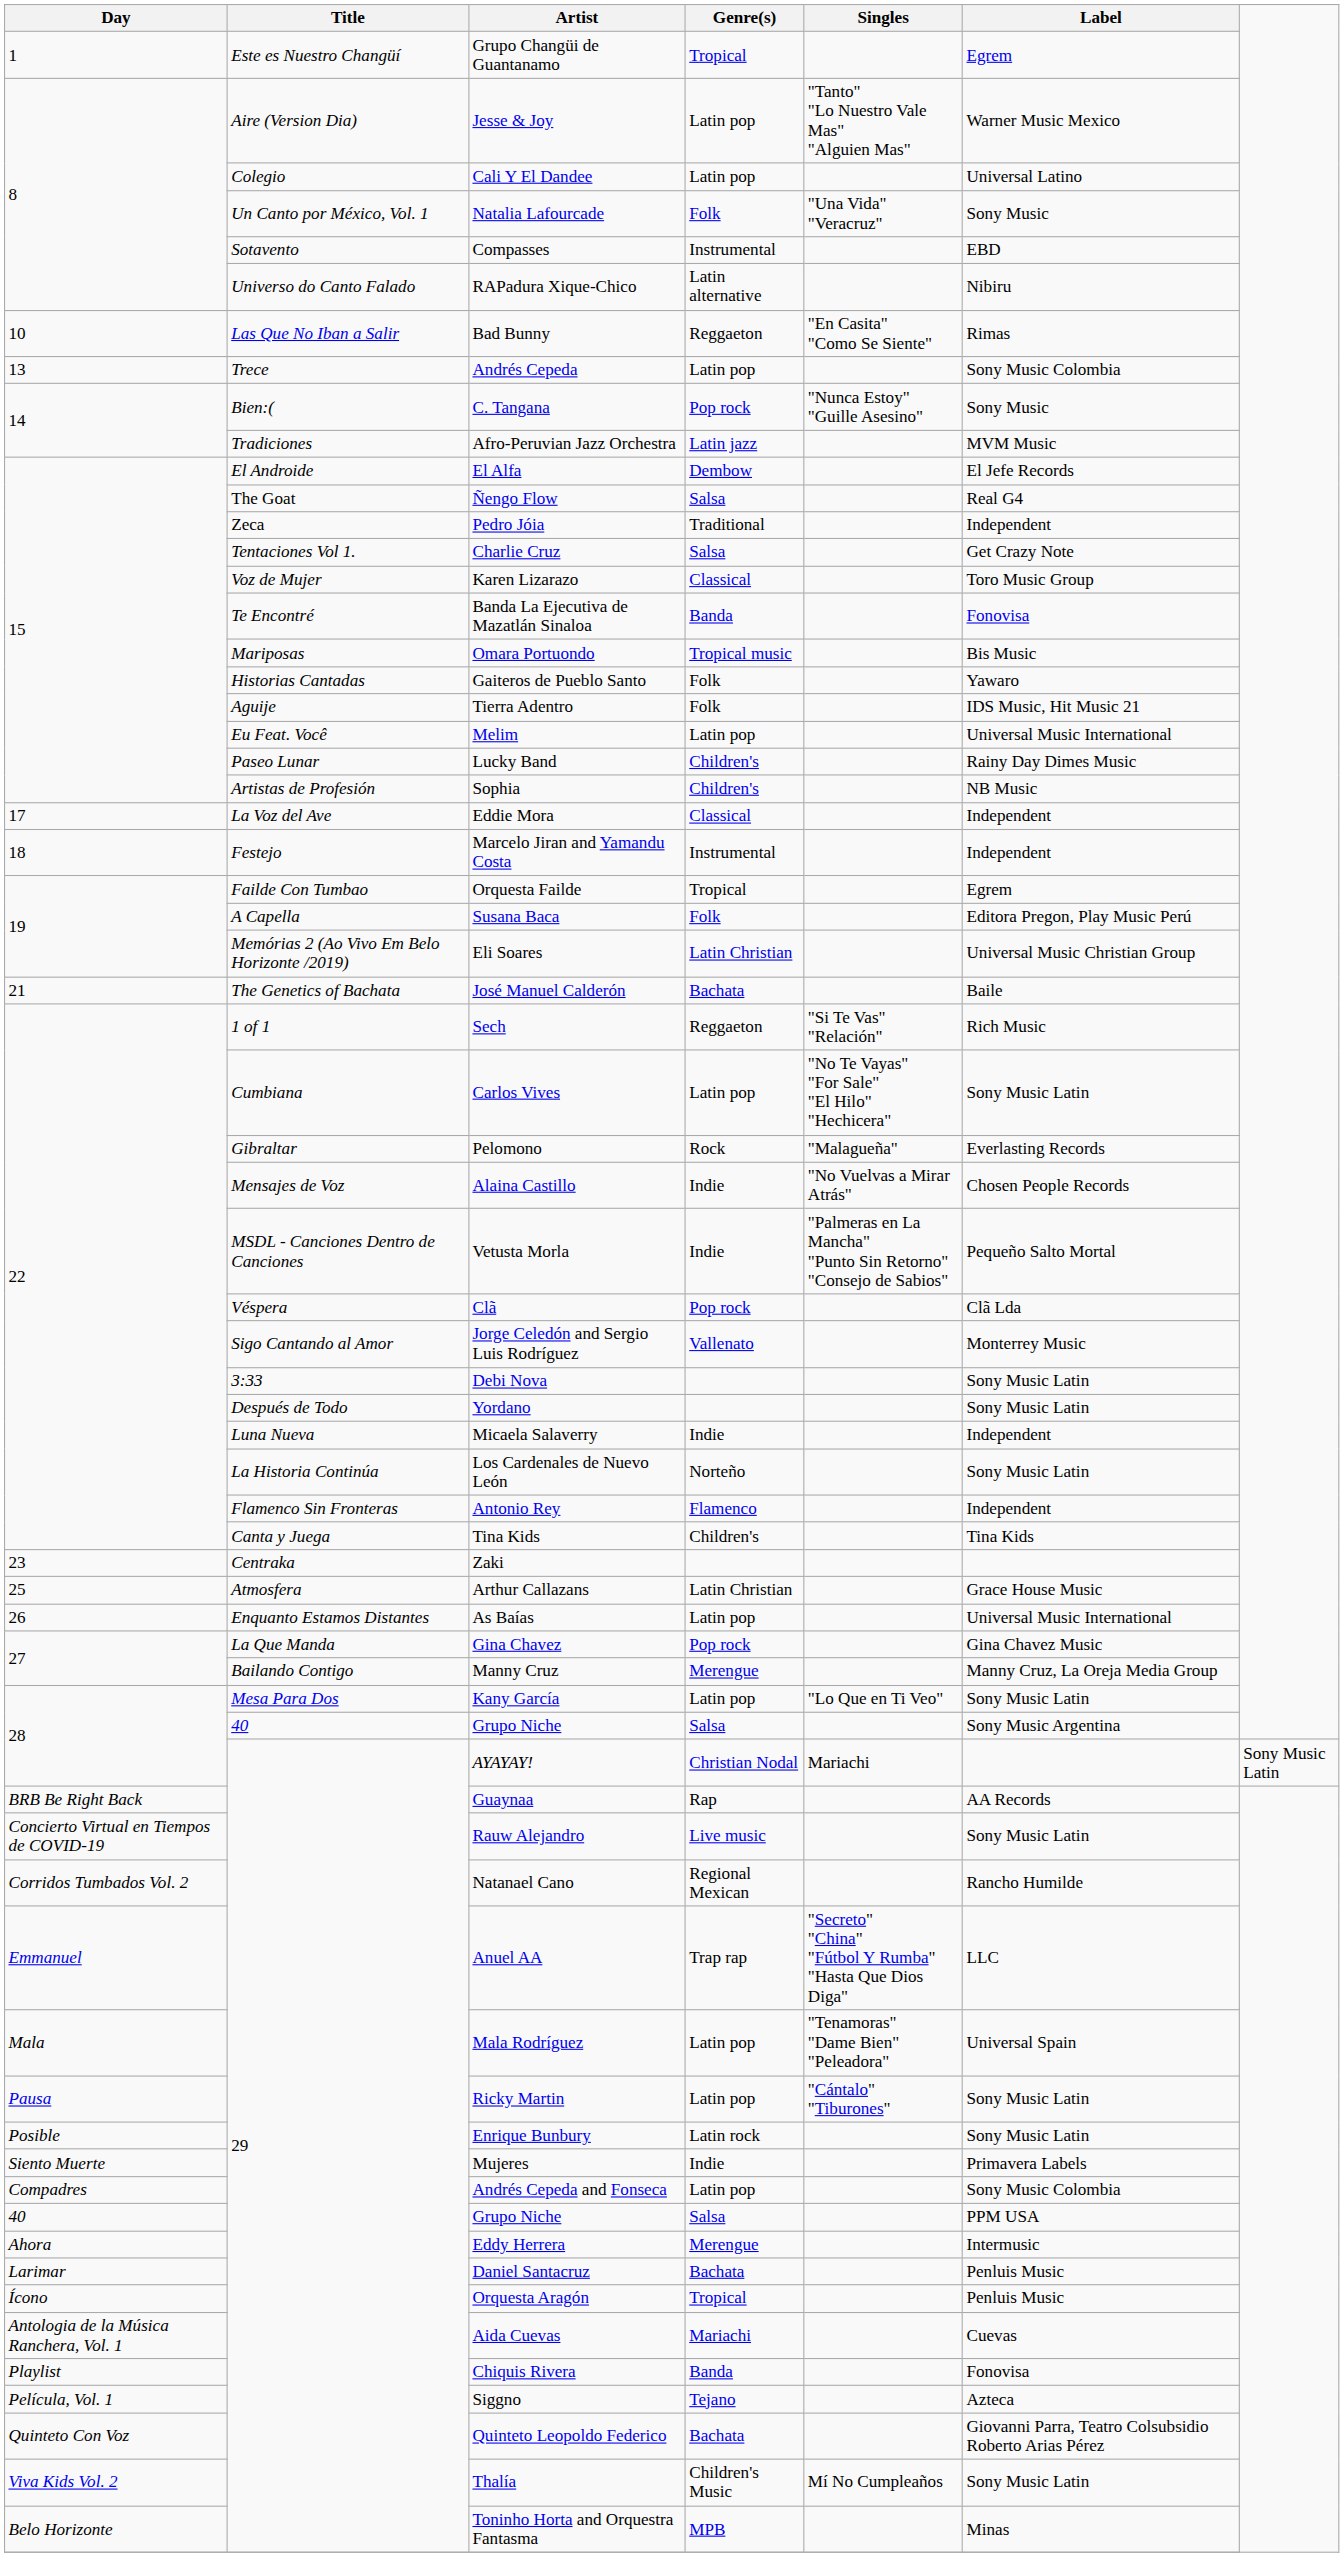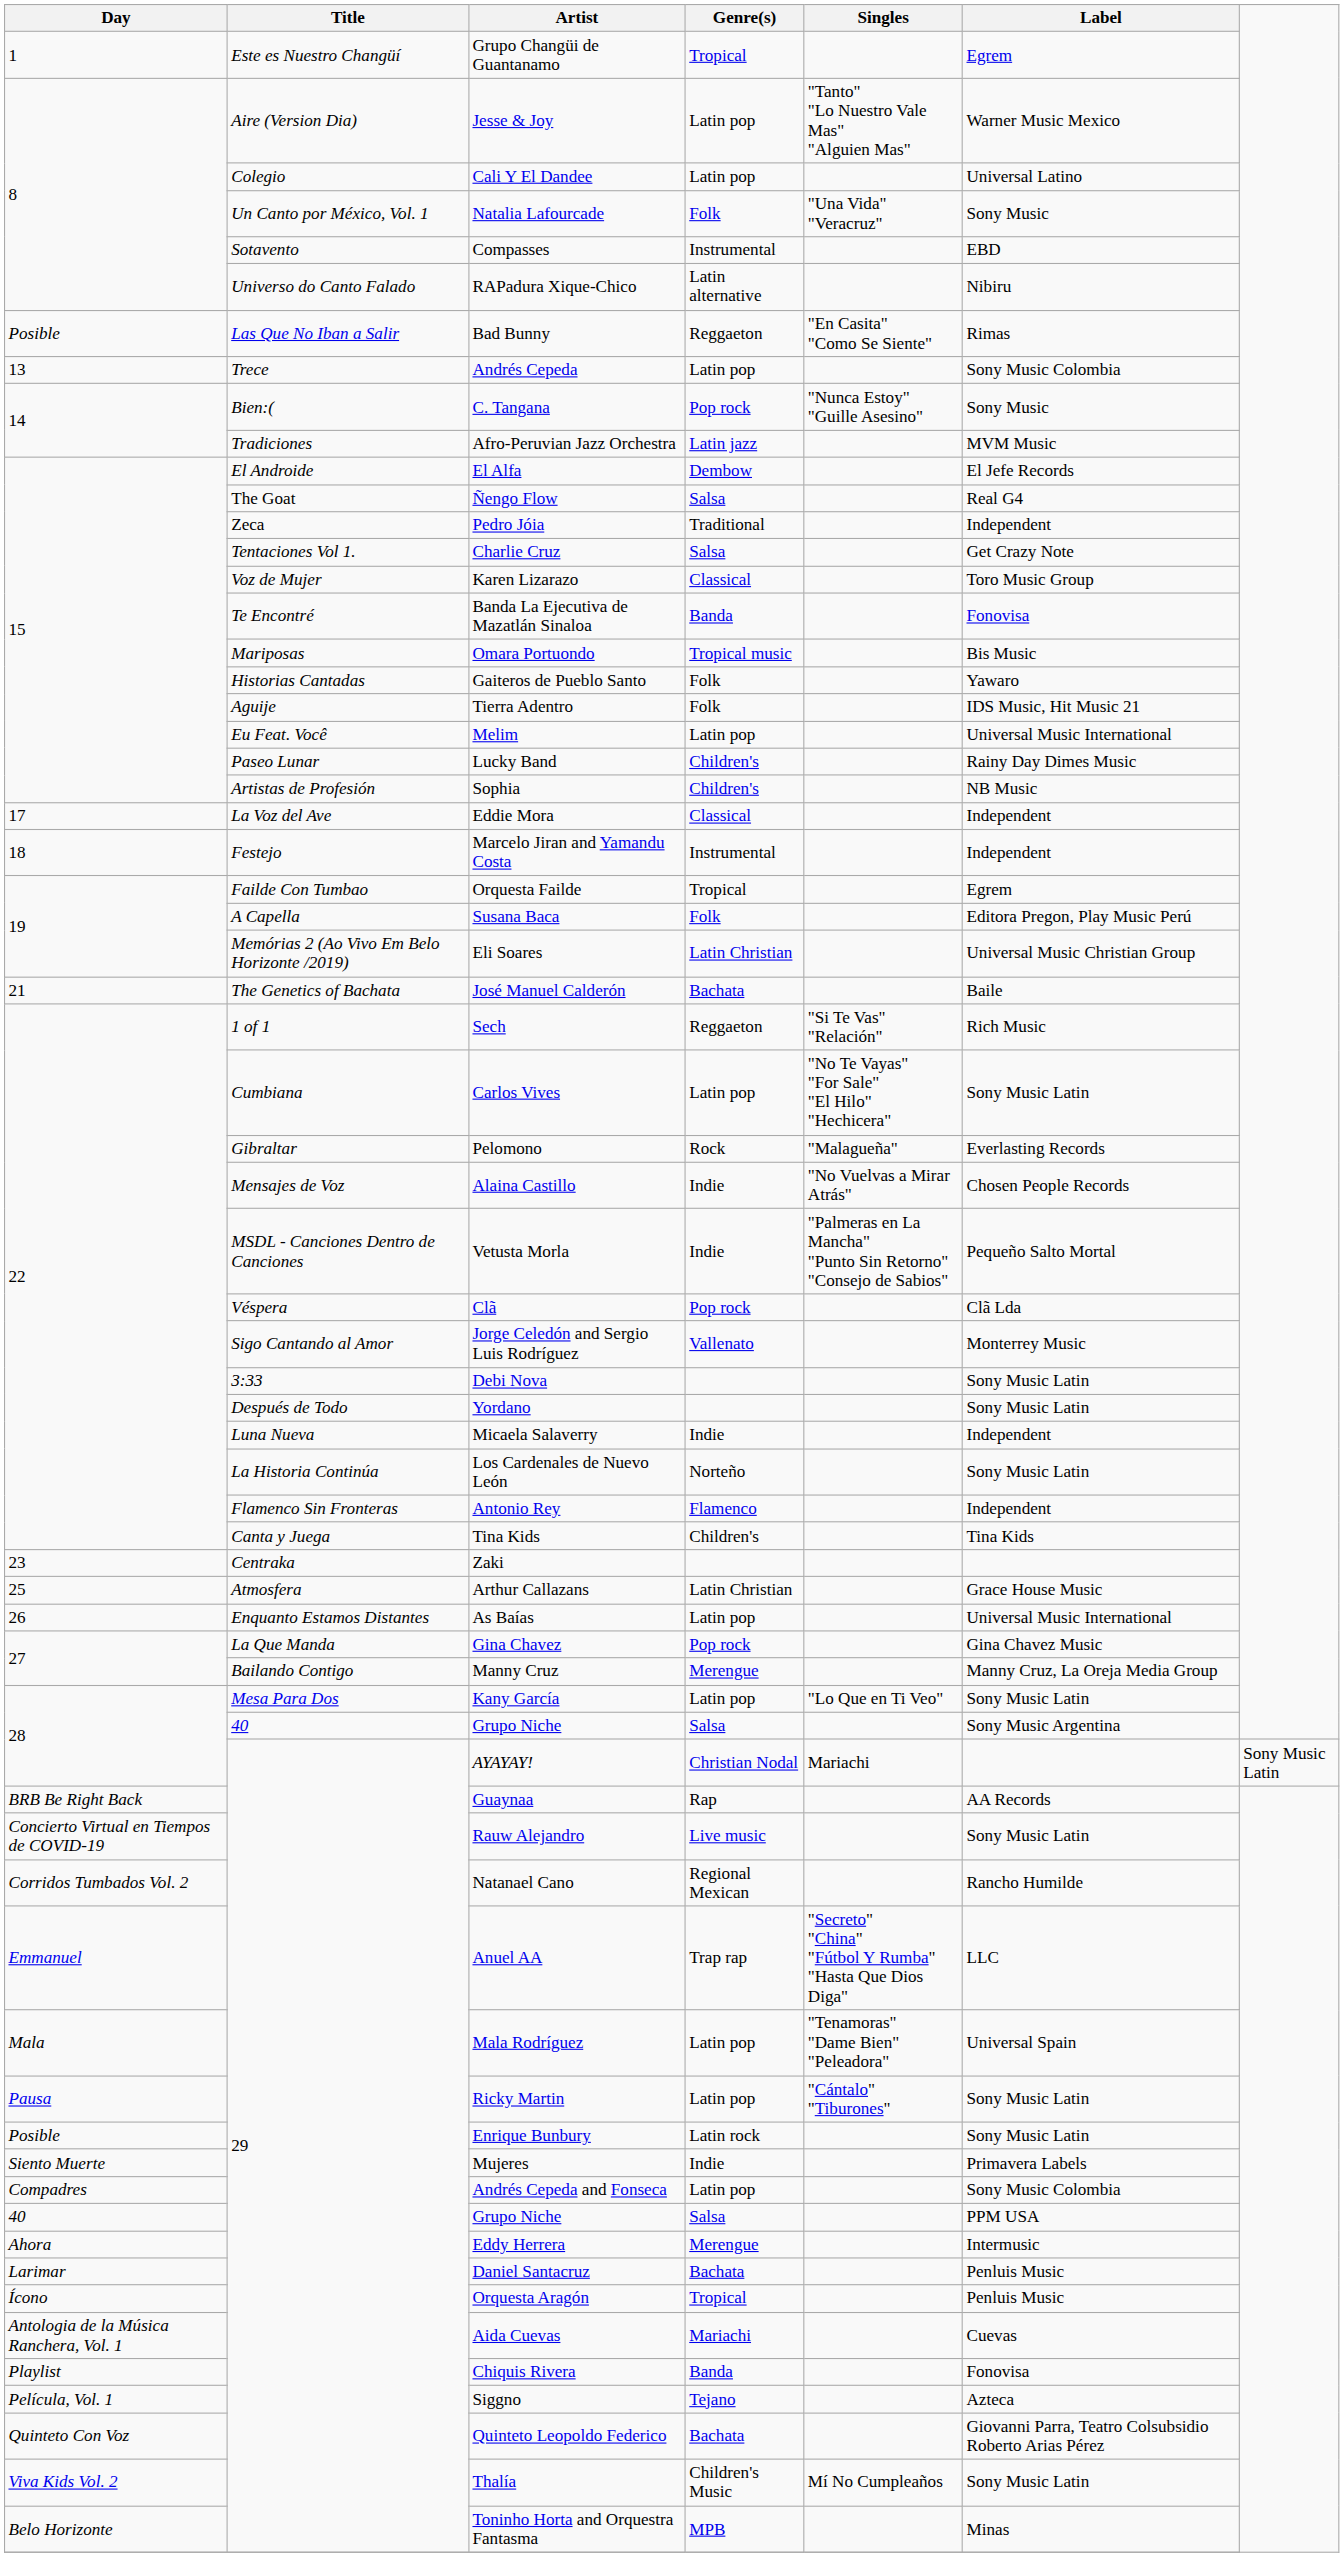Bad Bunny | Day: 10 -> Posible
